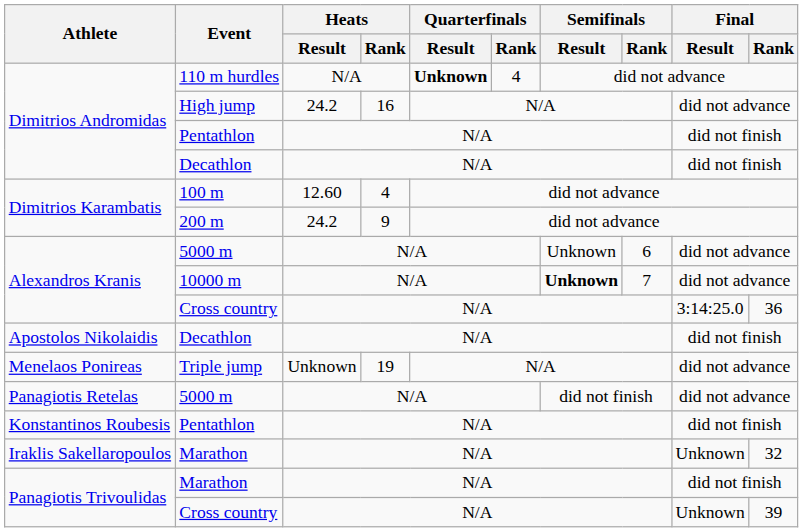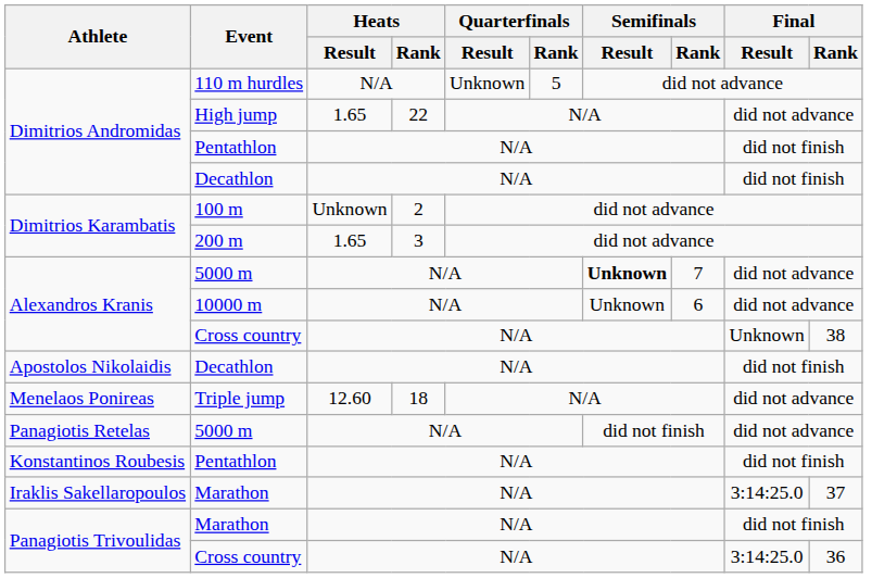110 m hurdles | Quarterfinals / Result: bold -> normal
110 m hurdles | Quarterfinals / Rank: 4 -> 5
High jump | Heats / Result: 24.2 -> 1.65
High jump | Heats / Rank: 16 -> 22
100 m | Heats / Result: 12.60 -> Unknown
100 m | Heats / Rank: 4 -> 2
200 m | Heats / Result: 24.2 -> 1.65
200 m | Heats / Rank: 9 -> 3
Alexandros Kranis / 5000 m | Semifinals / Result: normal -> bold
Alexandros Kranis / 5000 m | Semifinals / Rank: 6 -> 7
10000 m | Semifinals / Result: bold -> normal
10000 m | Semifinals / Rank: 7 -> 6
Alexandros Kranis / Cross country | Final / Result: 3:14:25.0 -> Unknown
Alexandros Kranis / Cross country | Final / Rank: 36 -> 38
Triple jump | Heats / Result: Unknown -> 12.60
Triple jump | Heats / Rank: 19 -> 18
Iraklis Sakellaropoulos / Marathon | Final / Result: Unknown -> 3:14:25.0
Iraklis Sakellaropoulos / Marathon | Final / Rank: 32 -> 37
Panagiotis Trivoulidas / Cross country | Final / Result: Unknown -> 3:14:25.0
Panagiotis Trivoulidas / Cross country | Final / Rank: 39 -> 36
